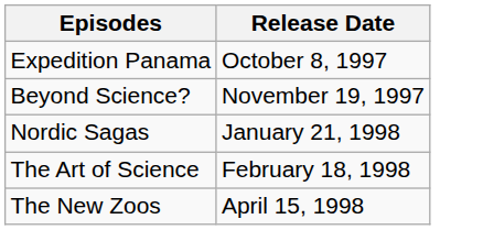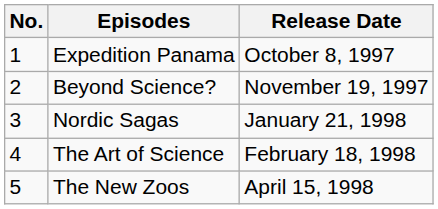+ column: No. | 1 | 2 | 3 | 4 | 5
